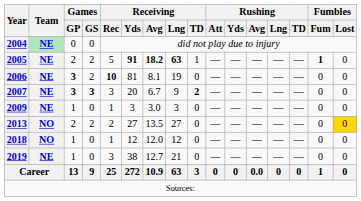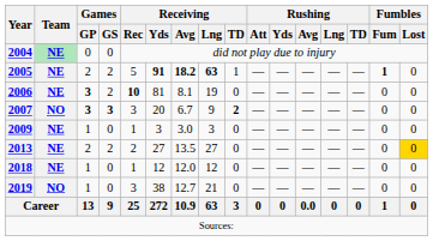2007 | Team: NE -> NO
2013 | Team: NO -> NE
2018 | Team: NO -> NE
2019 | Team: NE -> NO
